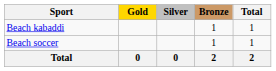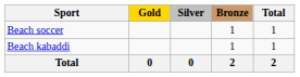rows swapped: Beach kabaddi <-> Beach soccer
